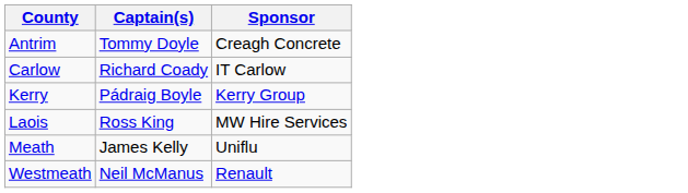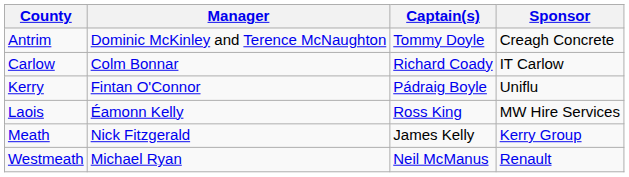+ column: Manager | Dominic McKinley and Terence McNaughton | Colm Bonnar | Fintan O'Connor | Éamonn Kelly | Nick Fitzgerald | Michael Ryan
Kerry | Sponsor: Kerry Group -> Uniflu
Meath | Sponsor: Uniflu -> Kerry Group
